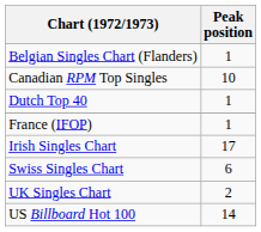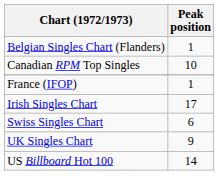- row: Dutch Top 40 | 1
UK Singles Chart | Peak position: 2 -> 9
